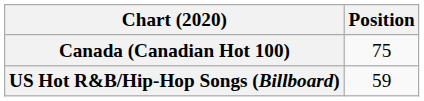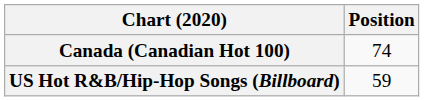Canada (Canadian Hot 100) | Position: 75 -> 74
